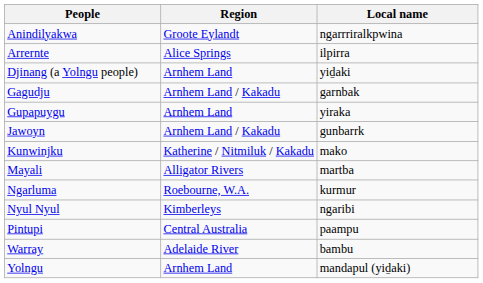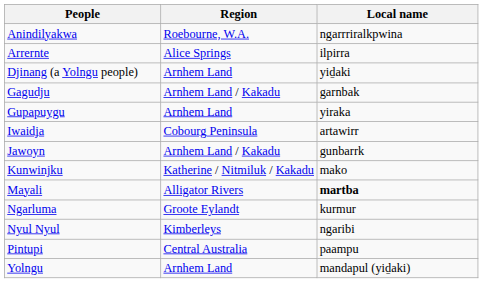Anindilyakwa | Region: Groote Eylandt -> Roebourne, W.A.
+ row: Iwaidja | Cobourg Peninsula | artawirr
Mayali | Local name: normal -> bold
Ngarluma | Region: Roebourne, W.A. -> Groote Eylandt
- row: Warray | Adelaide River | bambu
